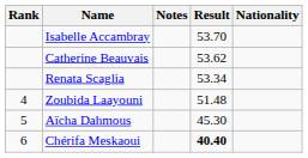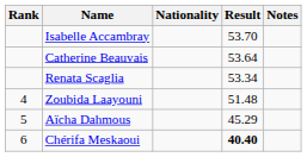columns swapped: Nationality <-> Notes
Catherine Beauvais | Result: 53.62 -> 53.64
Aïcha Dahmous | Result: 45.30 -> 45.29
